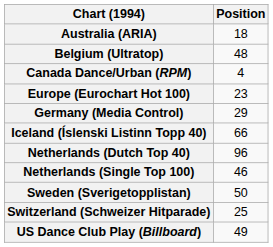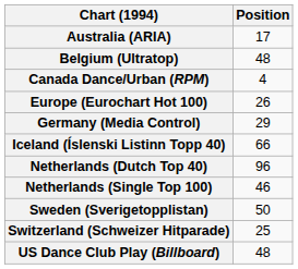Australia (ARIA) | Position: 18 -> 17
Europe (Eurochart Hot 100) | Position: 23 -> 26
US Dance Club Play (Billboard) | Position: 49 -> 48
